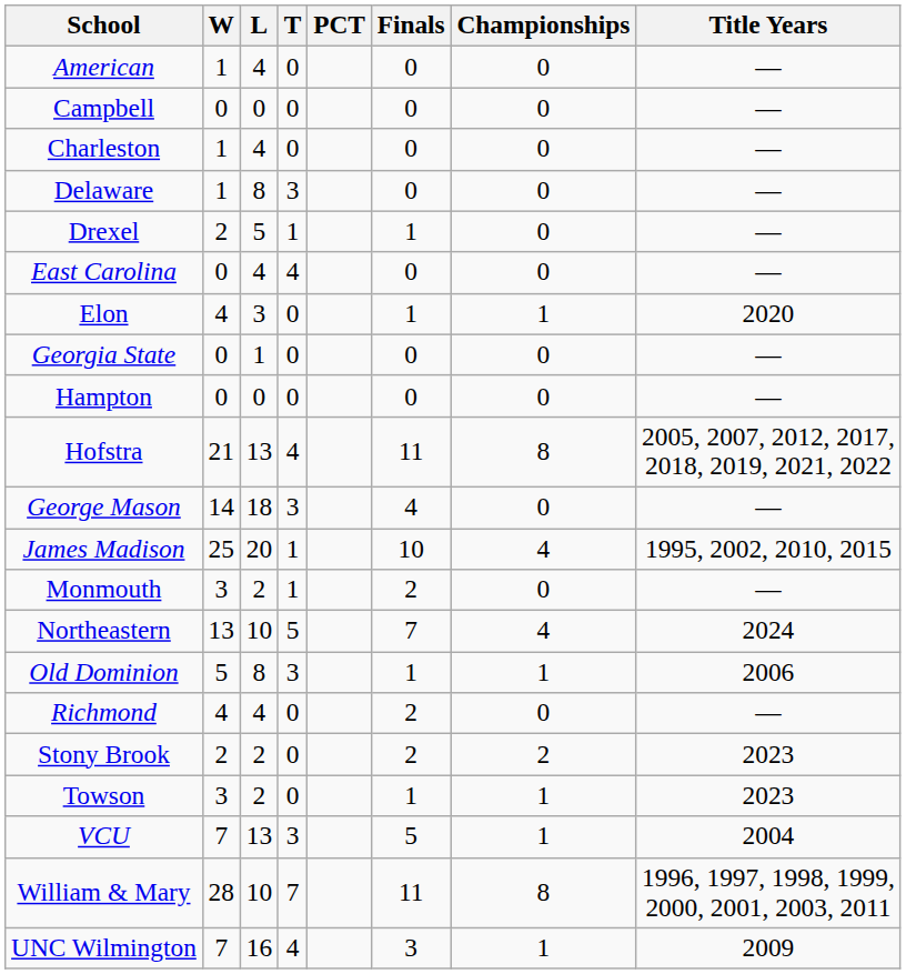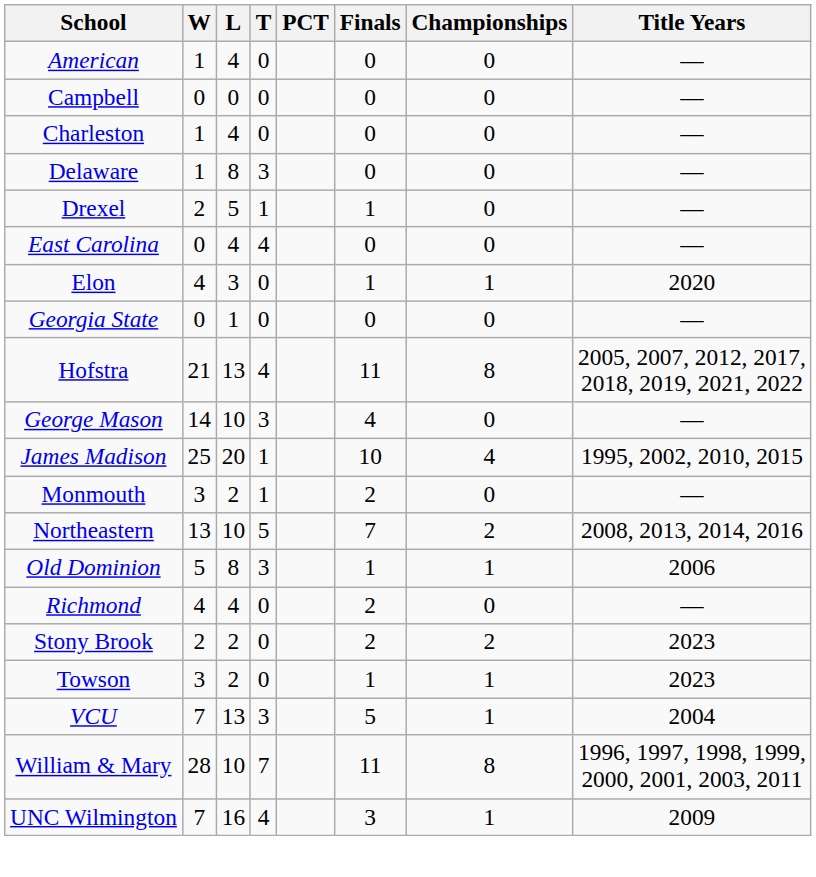- row: Hampton | 0 | 0 | 0 | 0 | 0 | —
George Mason | L: 18 -> 10
Northeastern | Championships: 4 -> 2
Northeastern | Title Years: 2024 -> 2008, 2013, 2014, 2016
